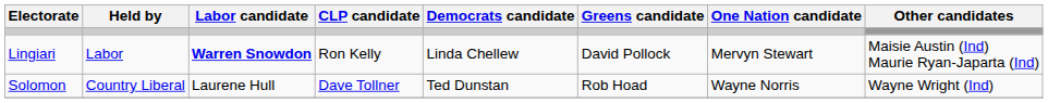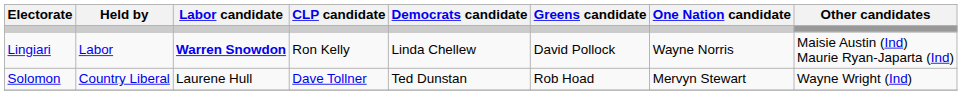Lingiari | One Nation candidate: Mervyn Stewart -> Wayne Norris
Solomon | One Nation candidate: Wayne Norris -> Mervyn Stewart
